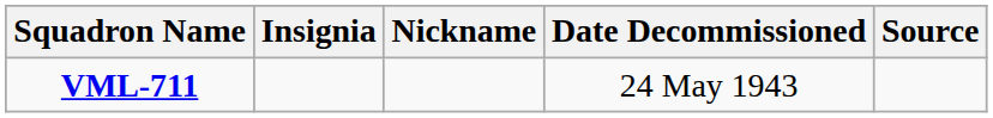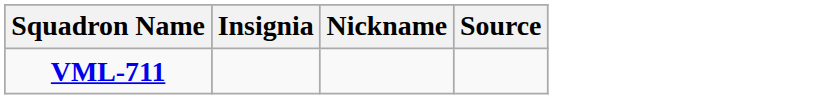- column: Date Decommissioned | 24 May 1943
